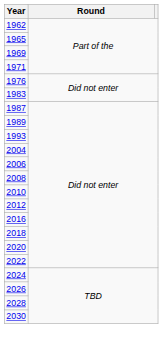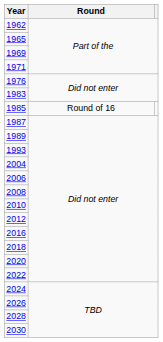+ row: 1985 | Round of 16
